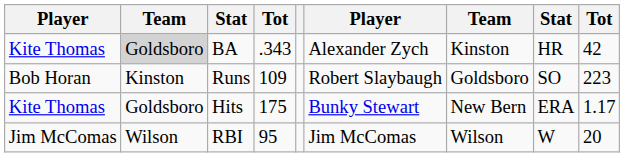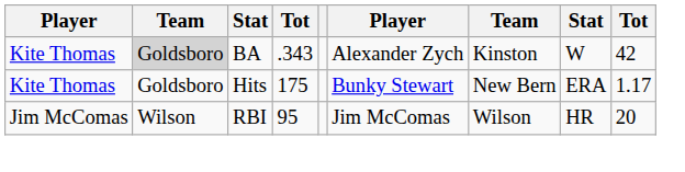BA | column 8: HR -> W
- row: Bob Horan | Kinston | Runs | 109 | Robert Slaybaugh | Goldsboro | SO | 223
RBI | column 8: W -> HR
